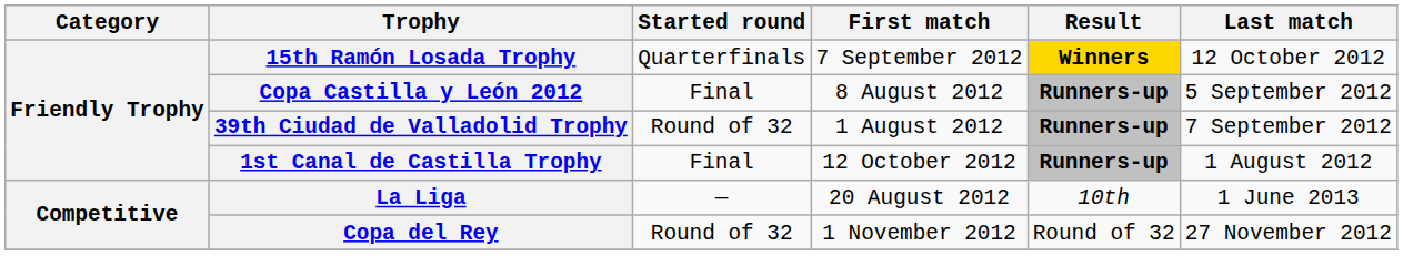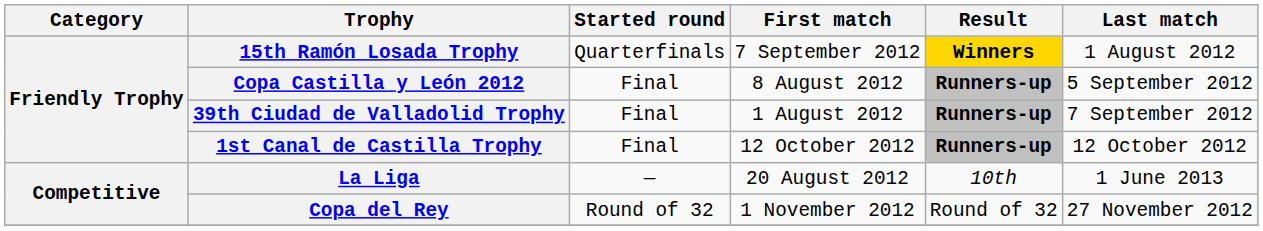15th Ramón Losada Trophy | Last match: 12 October 2012 -> 1 August 2012
39th Ciudad de Valladolid Trophy | Started round: Round of 32 -> Final
1st Canal de Castilla Trophy | Last match: 1 August 2012 -> 12 October 2012
